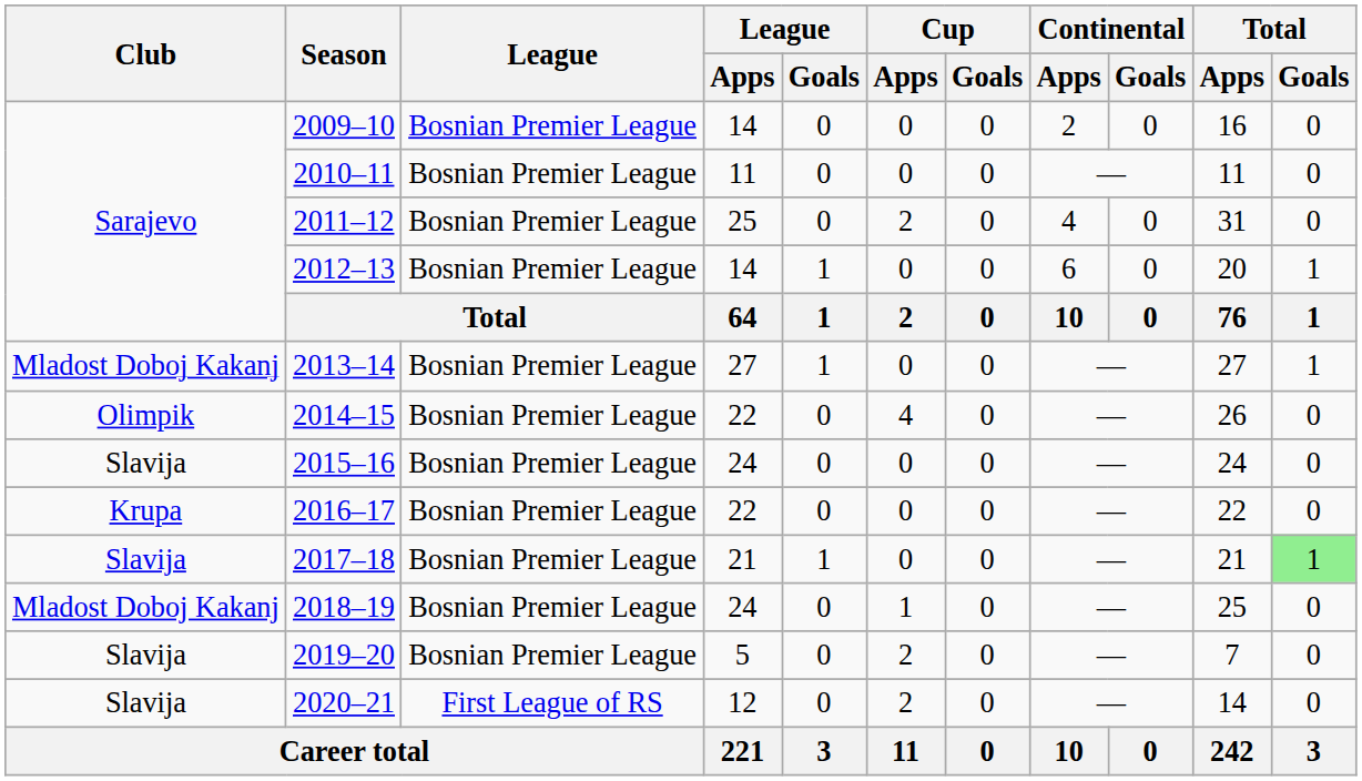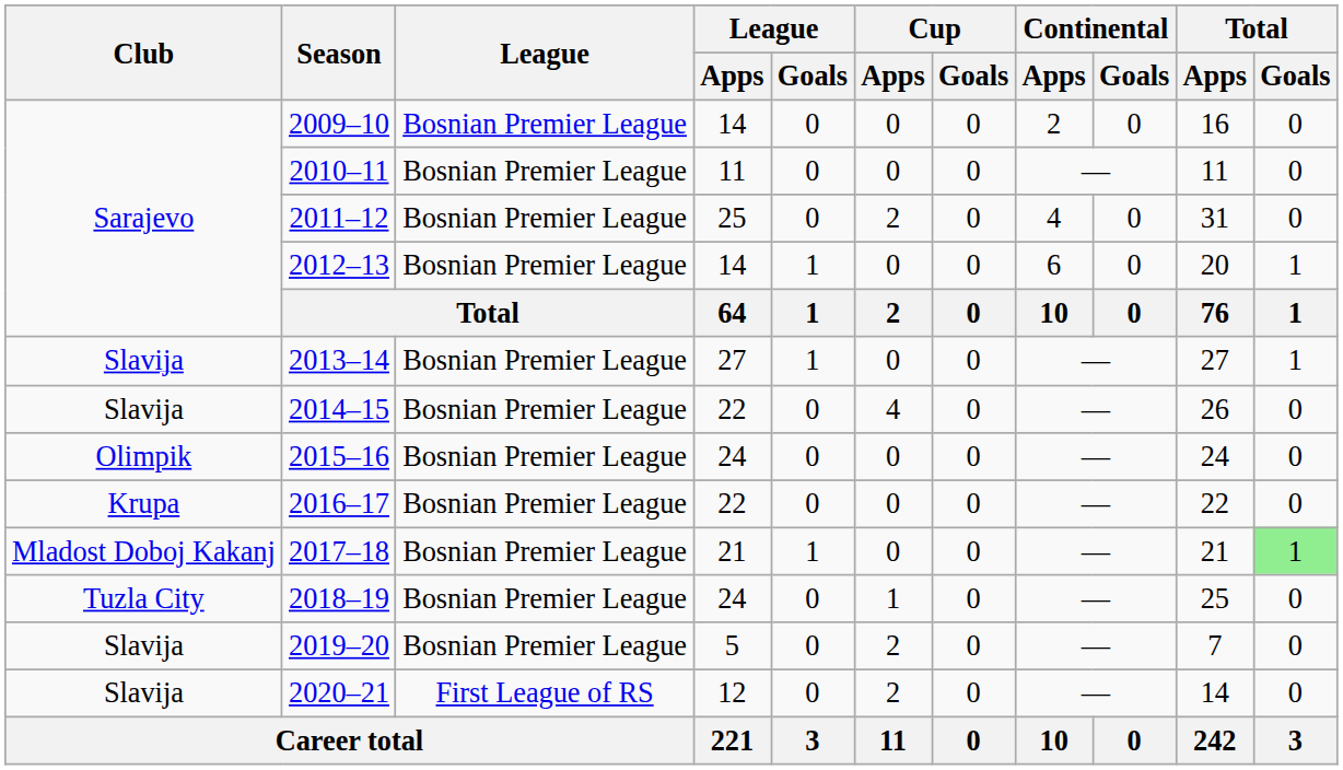2013–14 | Club: Mladost Doboj Kakanj -> Slavija
2014–15 | Club: Olimpik -> Slavija
2015–16 | Club: Slavija -> Olimpik
2017–18 | Club: Slavija -> Mladost Doboj Kakanj
2018–19 | Club: Mladost Doboj Kakanj -> Tuzla City
